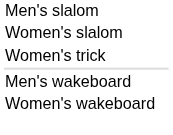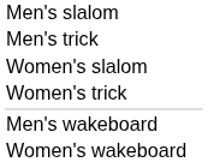+ row: Men's trick
